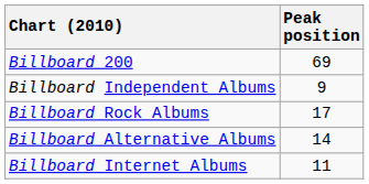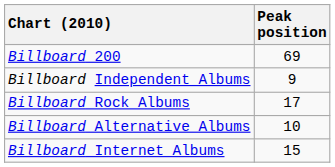Billboard Alternative Albums | Peak position: 14 -> 10
Billboard Internet Albums | Peak position: 11 -> 15
